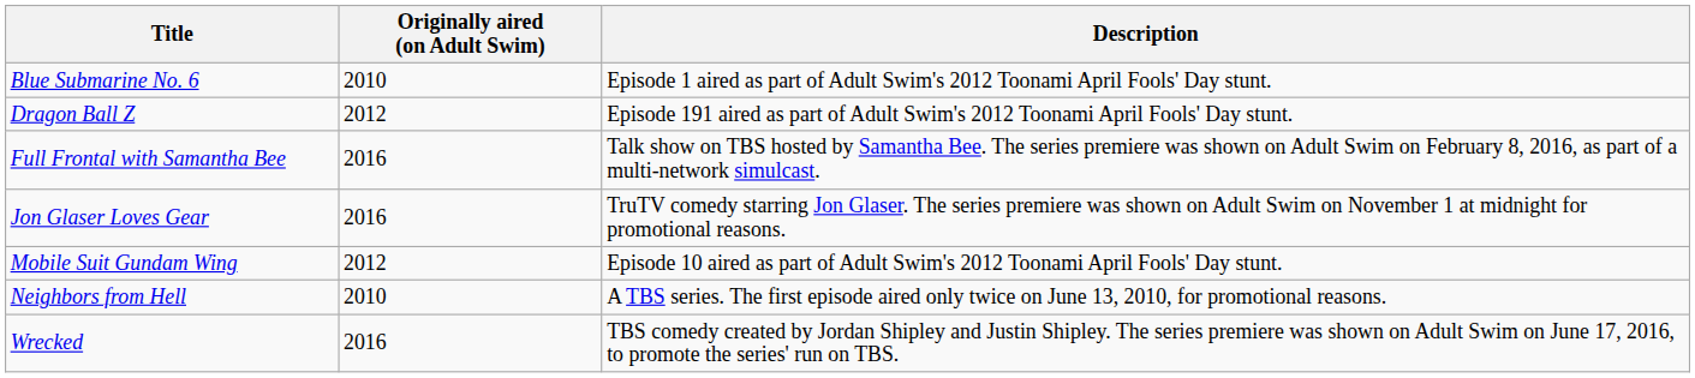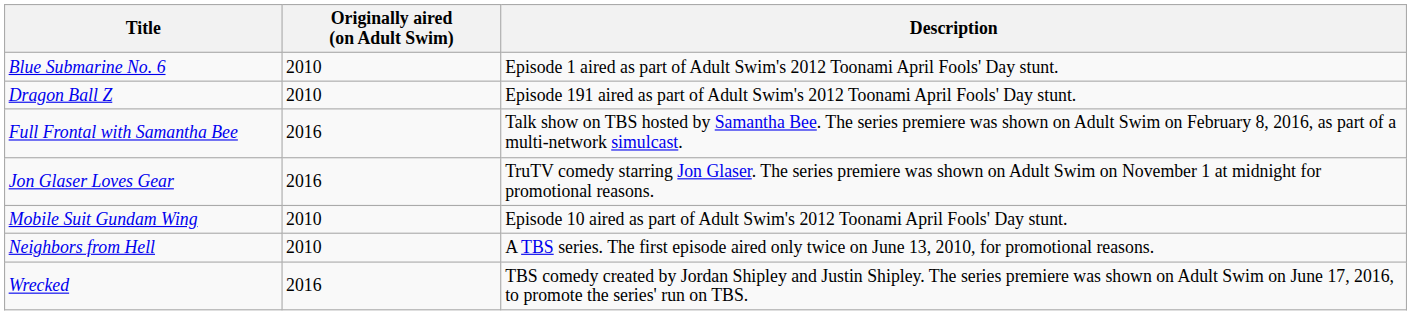Dragon Ball Z | Originally aired (on Adult Swim): 2012 -> 2010
Mobile Suit Gundam Wing | Originally aired (on Adult Swim): 2012 -> 2010
